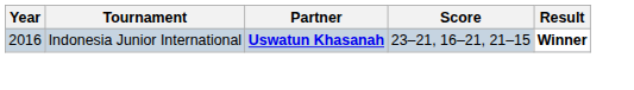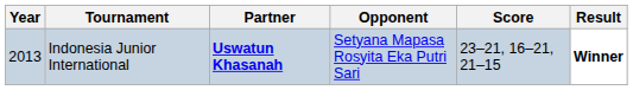+ column: Opponent | Setyana Mapasa Rosyita Eka Putri Sari
Indonesia Junior International | Year: 2016 -> 2013
